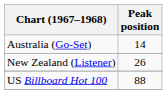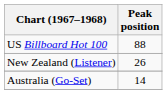rows swapped: Australia (Go-Set) <-> US Billboard Hot 100
